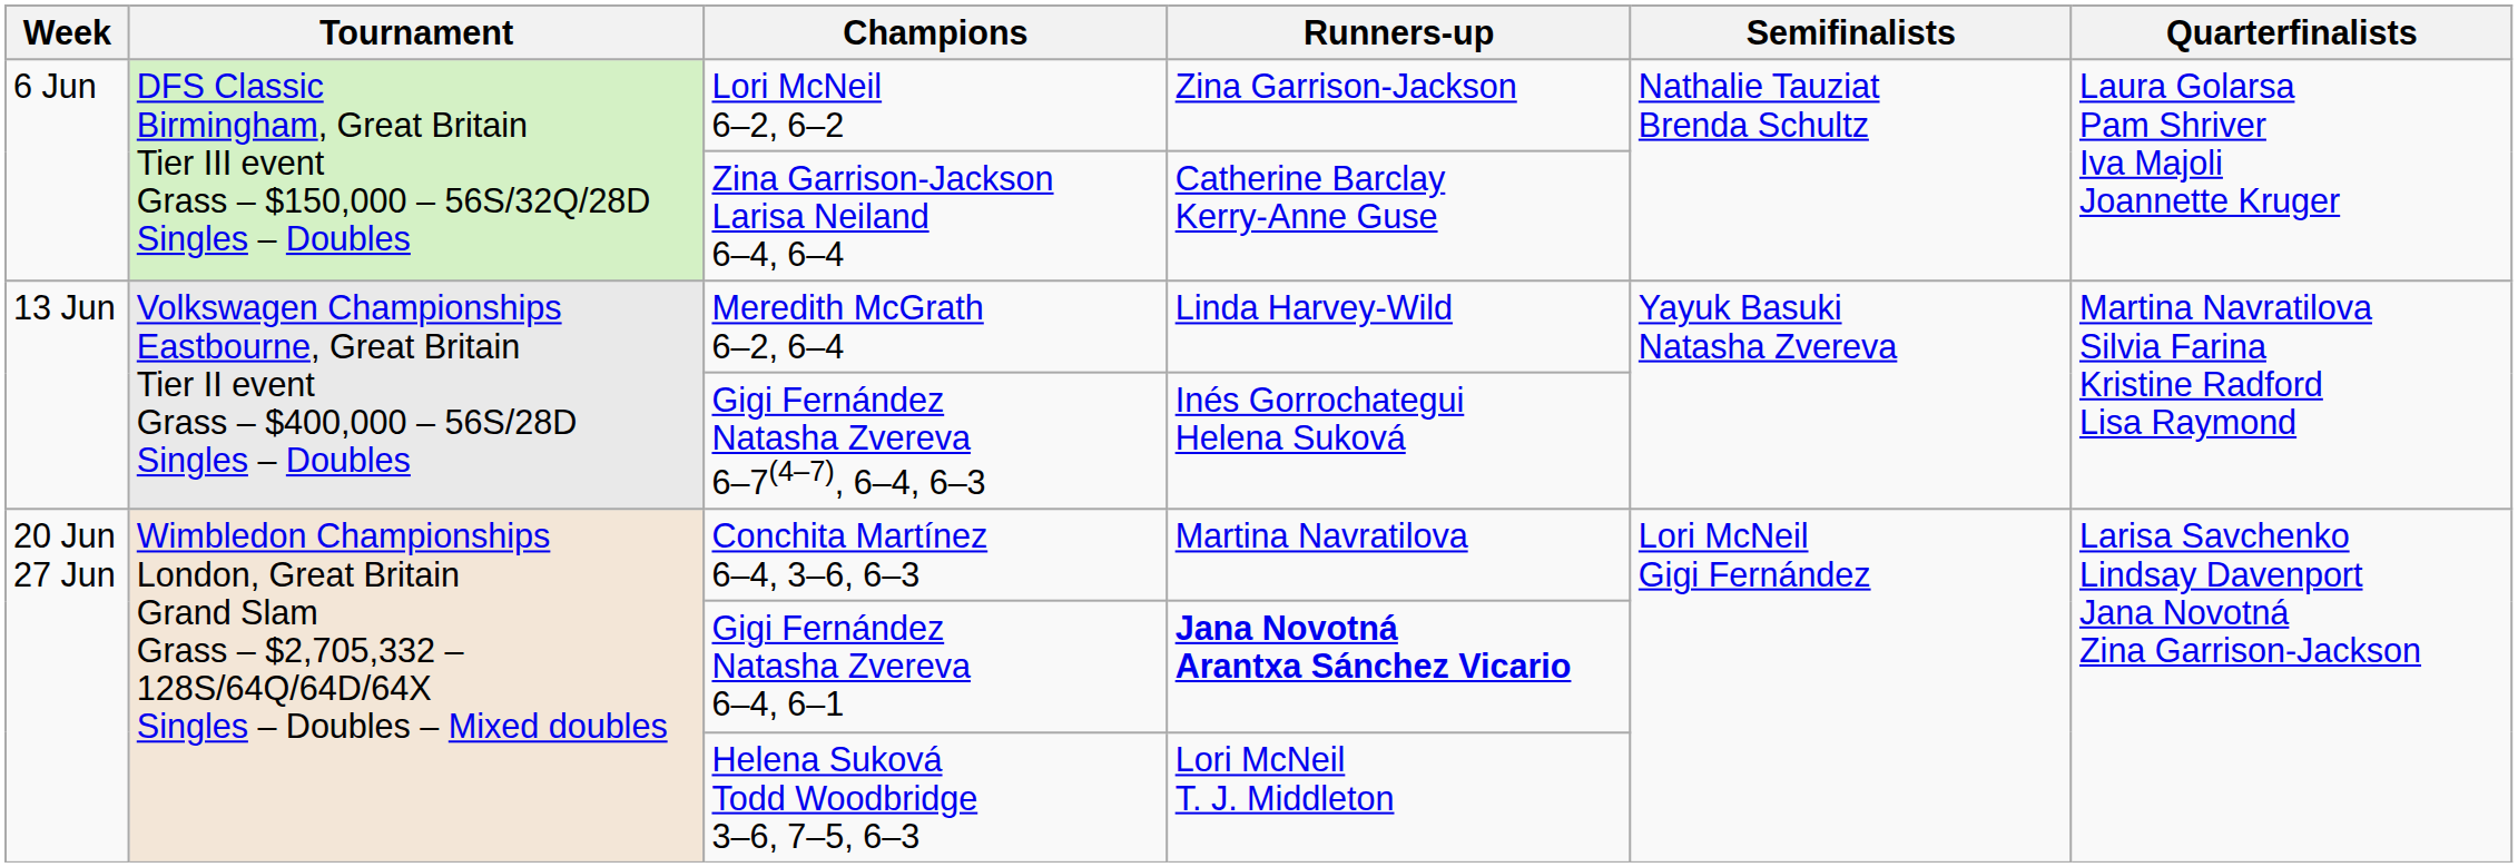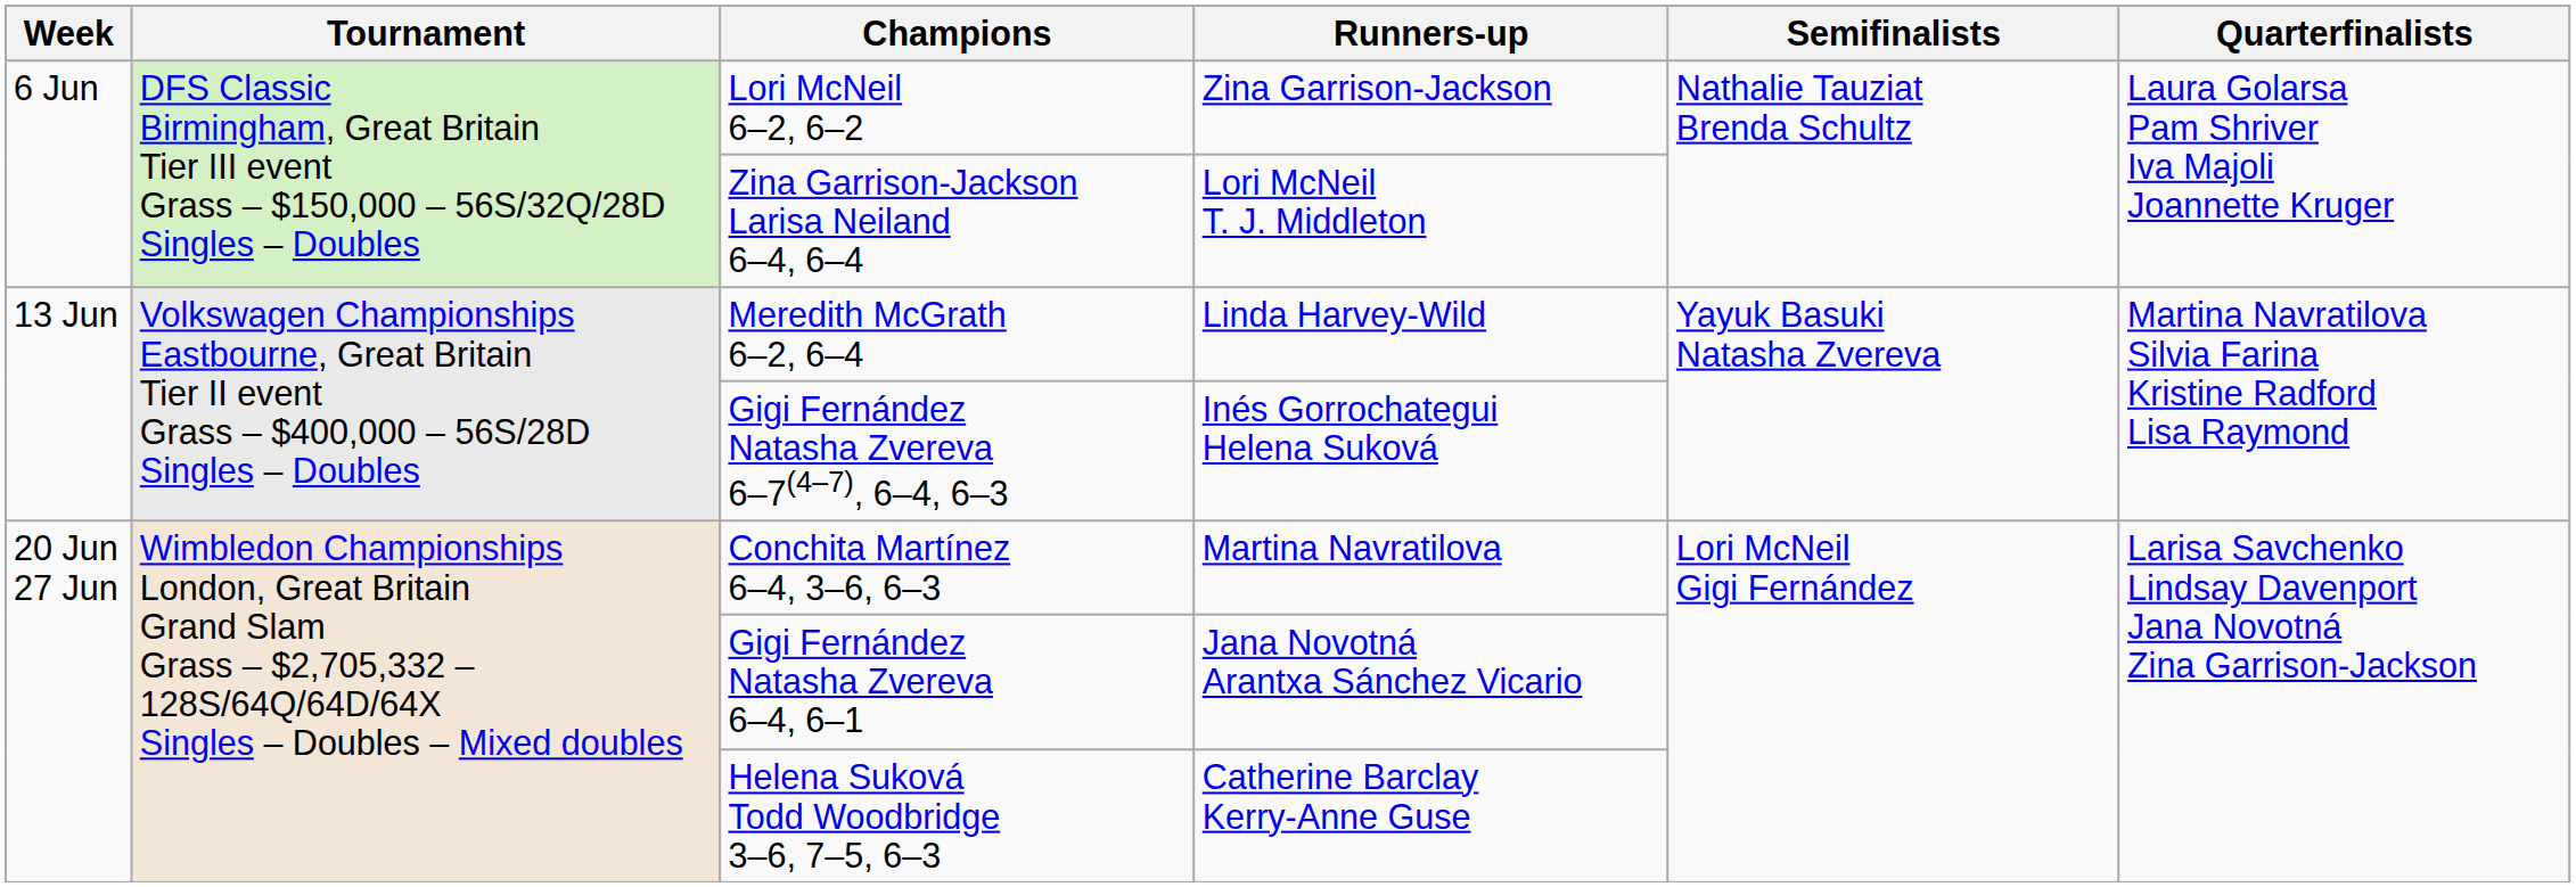Zina Garrison-Jackson Larisa Neiland 6–4, 6–4 | Runners-up: Catherine Barclay Kerry-Anne Guse -> Lori McNeil T. J. Middleton
Gigi Fernández Natasha Zvereva 6–4, 6–1 | Runners-up: bold -> normal
Helena Suková Todd Woodbridge 3–6, 7–5, 6–3 | Runners-up: Lori McNeil T. J. Middleton -> Catherine Barclay Kerry-Anne Guse
